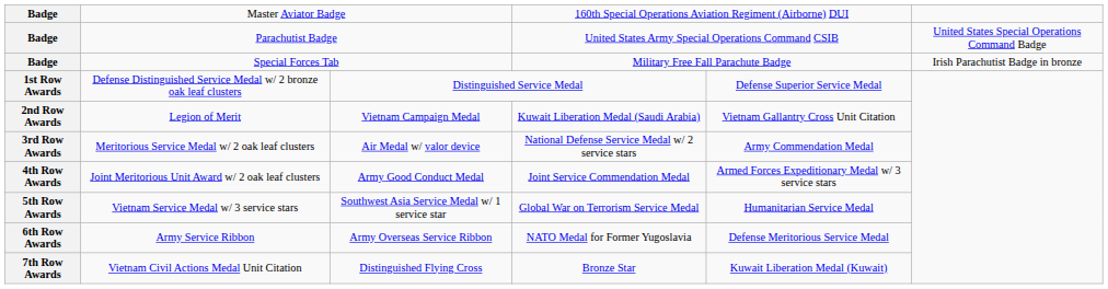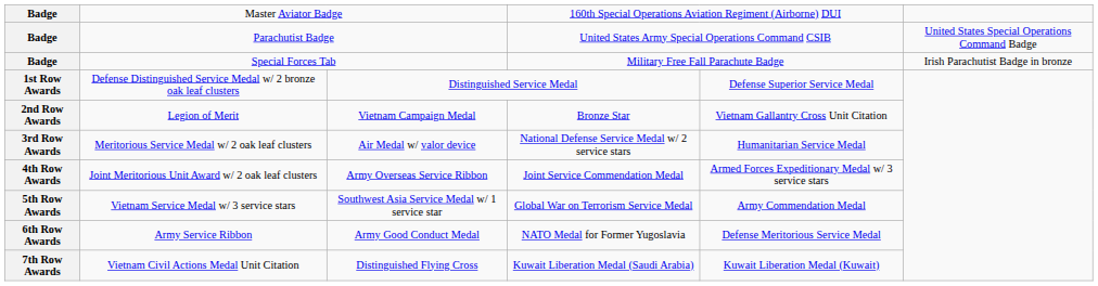Legion of Merit | column 4: Kuwait Liberation Medal (Saudi Arabia) -> Bronze Star
Meritorious Service Medal w/ 2 oak leaf clusters | column 5: Army Commendation Medal -> Humanitarian Service Medal
Joint Meritorious Unit Award w/ 2 oak leaf clusters | column 3: Army Good Conduct Medal -> Army Overseas Service Ribbon
Vietnam Service Medal w/ 3 service stars | column 5: Humanitarian Service Medal -> Army Commendation Medal
Army Service Ribbon | column 3: Army Overseas Service Ribbon -> Army Good Conduct Medal
Vietnam Civil Actions Medal Unit Citation | column 4: Bronze Star -> Kuwait Liberation Medal (Saudi Arabia)
